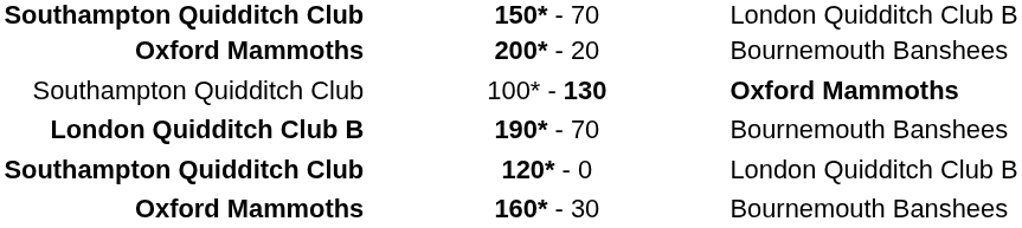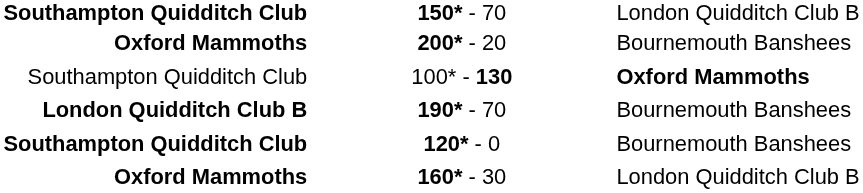120* - 0 | column 3: London Quidditch Club B -> Bournemouth Banshees
160* - 30 | column 3: Bournemouth Banshees -> London Quidditch Club B
